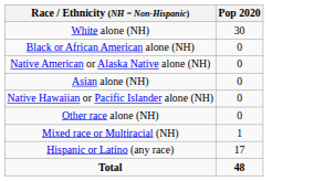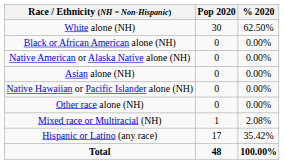+ column: % 2020 | 62.50% | 0.00% | 0.00% | 0.00% | 0.00% | 0.00% | 2.08% | 35.42% | 100.00%
